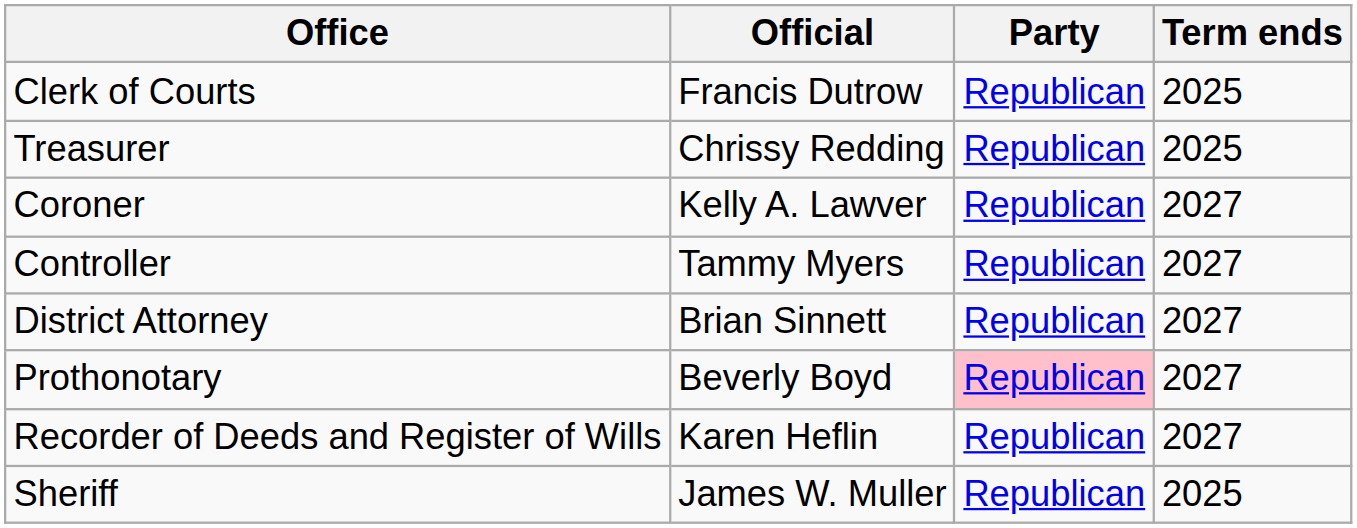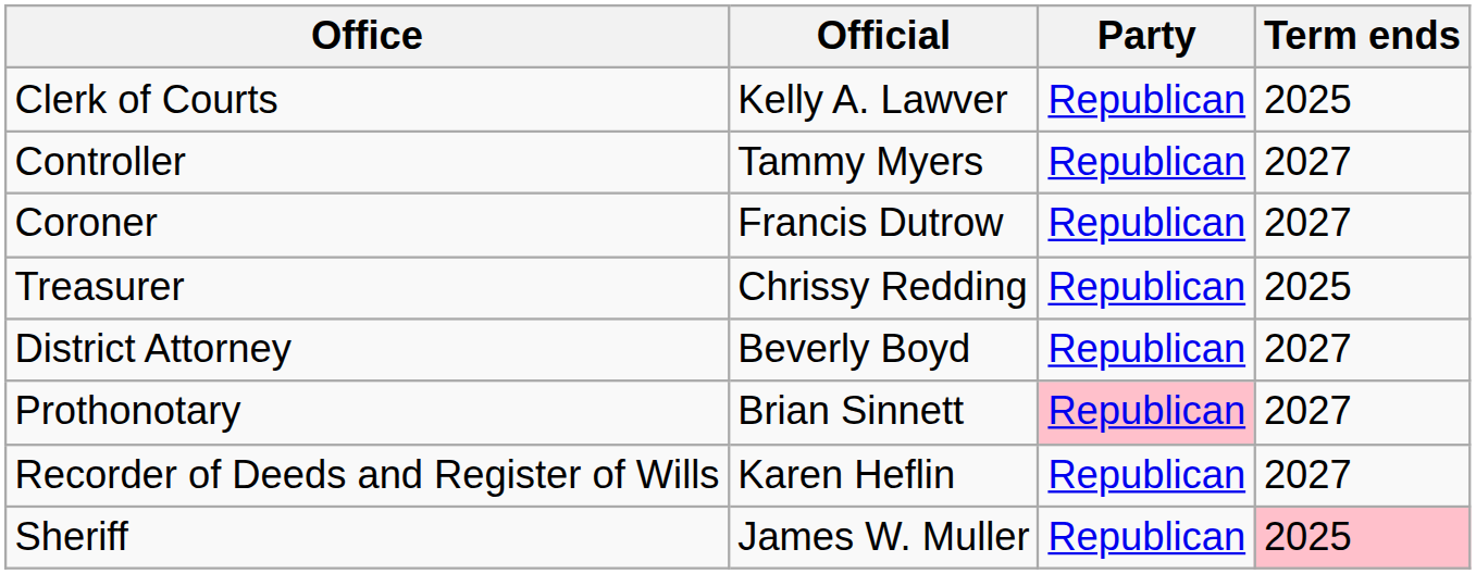Clerk of Courts | Official: Francis Dutrow -> Kelly A. Lawver
rows swapped: Controller <-> Treasurer
Coroner | Official: Kelly A. Lawver -> Francis Dutrow
District Attorney | Official: Brian Sinnett -> Beverly Boyd
Prothonotary | Official: Beverly Boyd -> Brian Sinnett
Sheriff | Term ends: no background -> pink background
